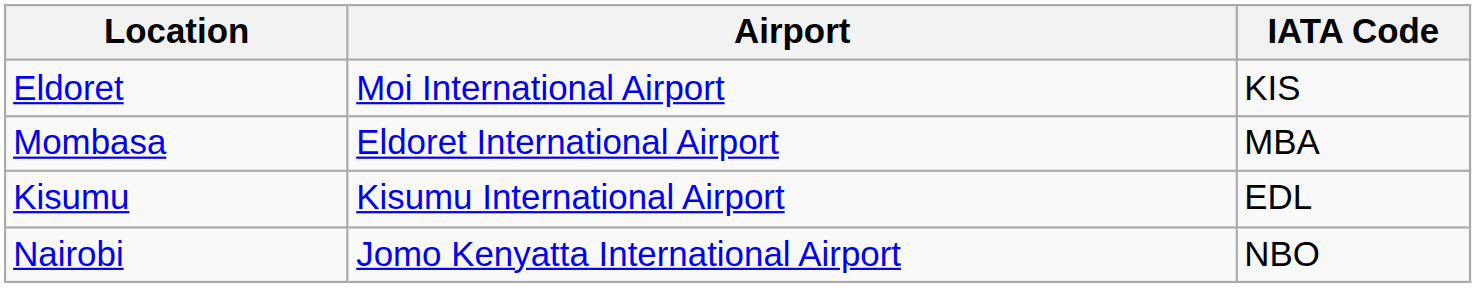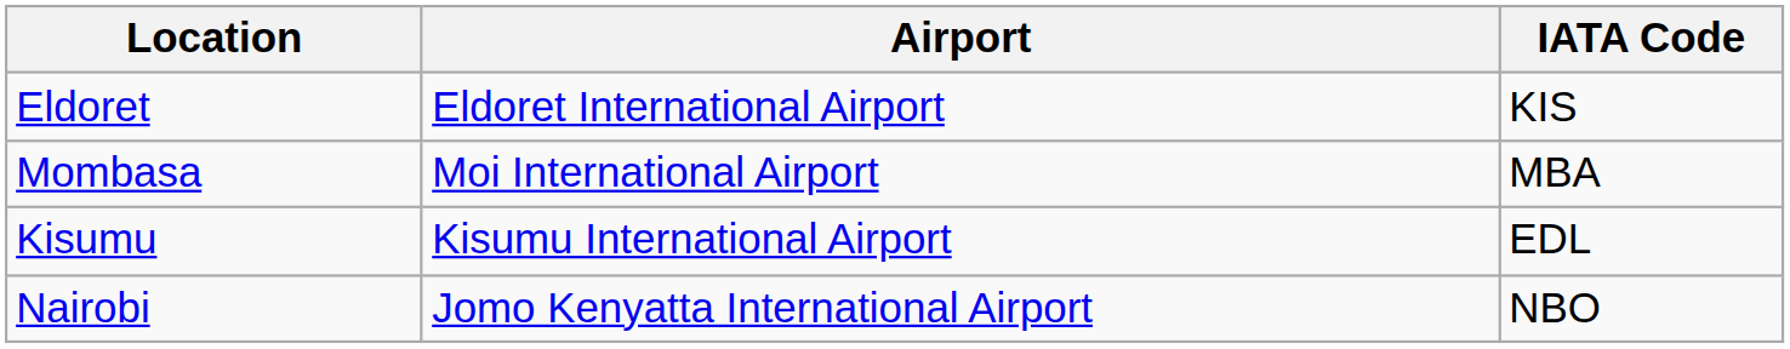Eldoret | Airport: Moi International Airport -> Eldoret International Airport
Mombasa | Airport: Eldoret International Airport -> Moi International Airport
